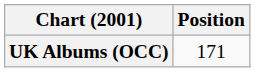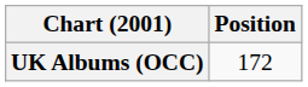UK Albums (OCC) | Position: 171 -> 172
